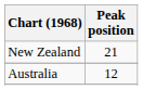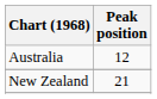rows swapped: Australia <-> New Zealand
